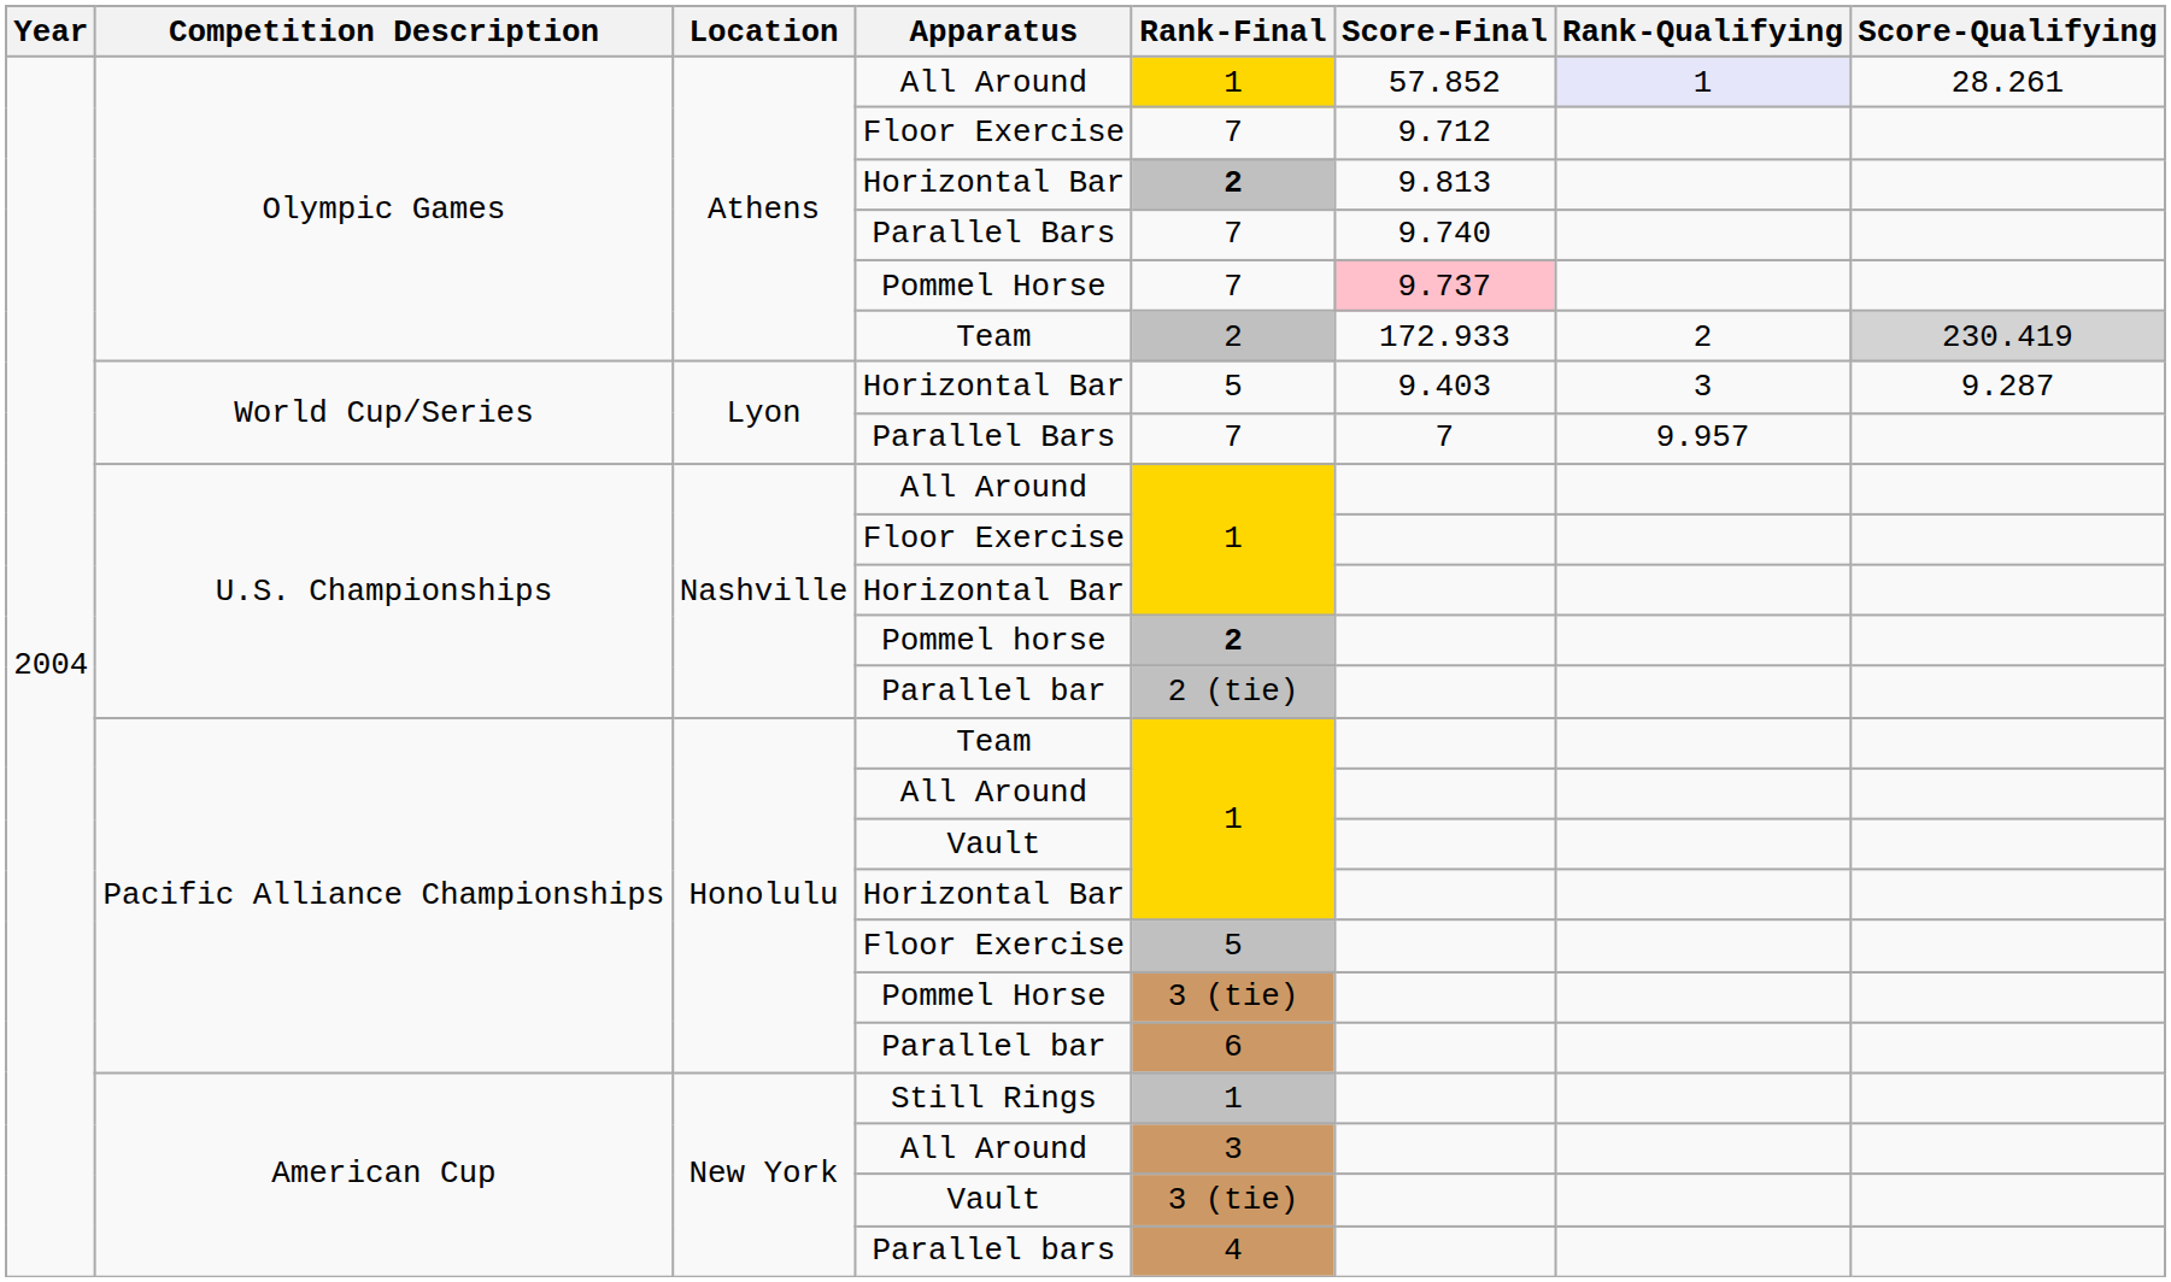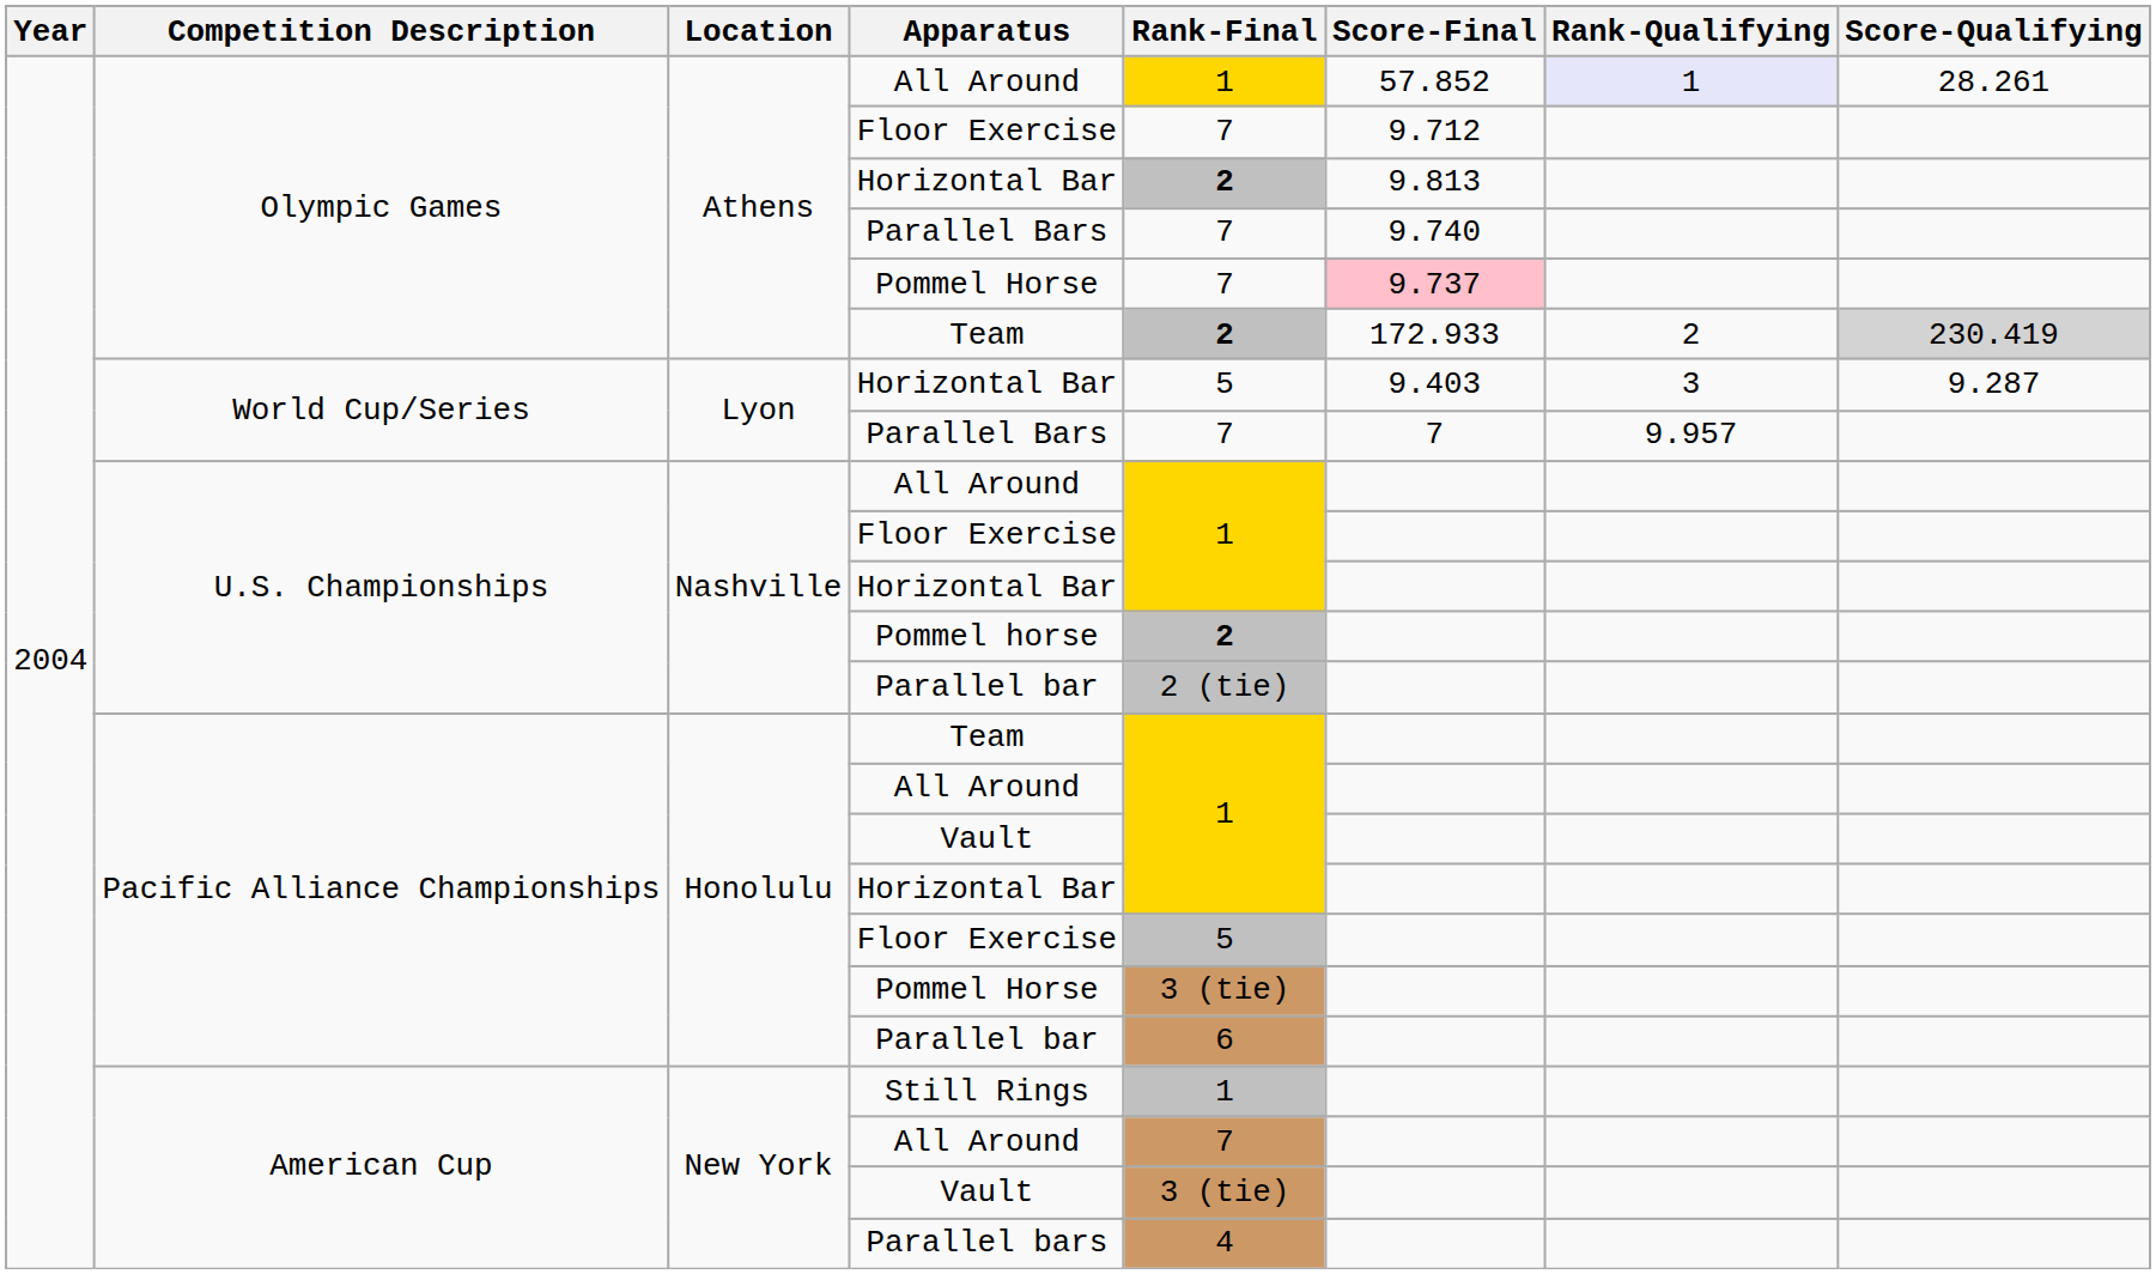Olympic Games / Team | Rank-Final: normal -> bold
American Cup / All Around | Rank-Final: 3 -> 7
